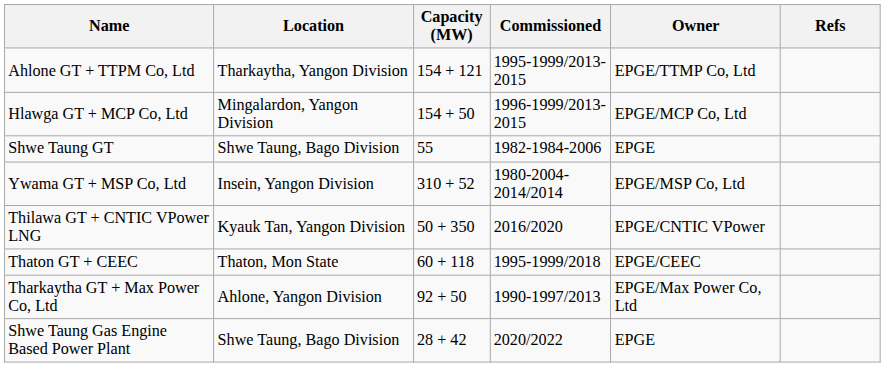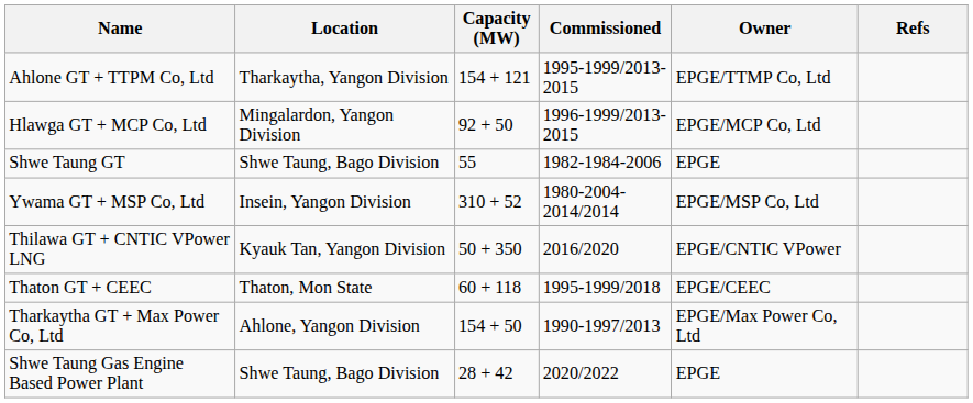Hlawga GT + MCP Co, Ltd | Capacity (MW): 154 + 50 -> 92 + 50
Tharkaytha GT + Max Power Co, Ltd | Capacity (MW): 92 + 50 -> 154 + 50
